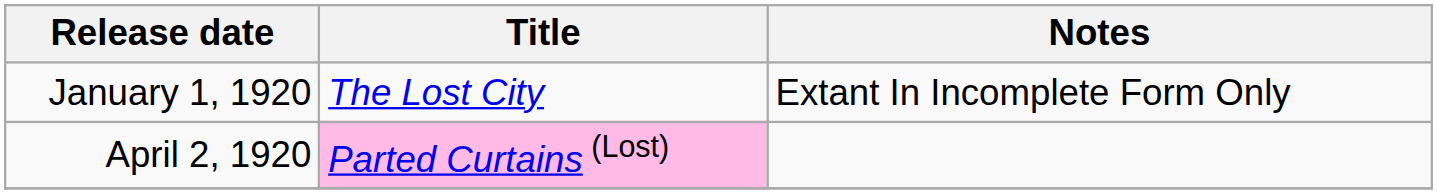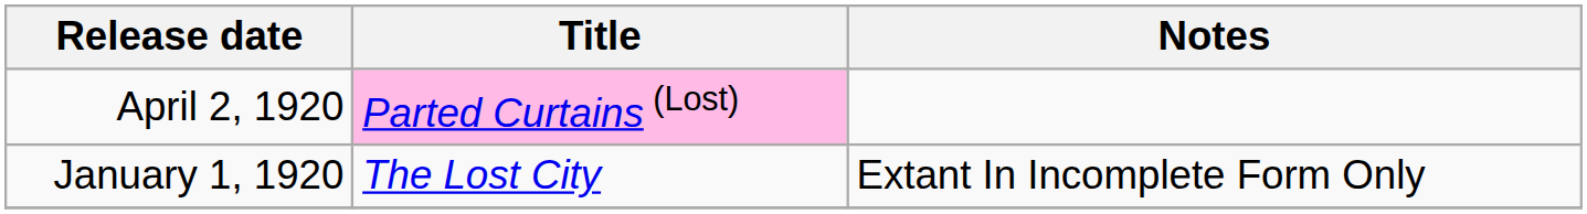rows swapped: January 1, 1920 <-> April 2, 1920
